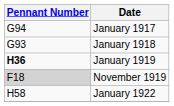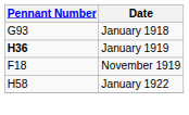- row: G94 | January 1917
November 1919 | Pennant Number: lightgrey background -> no background
